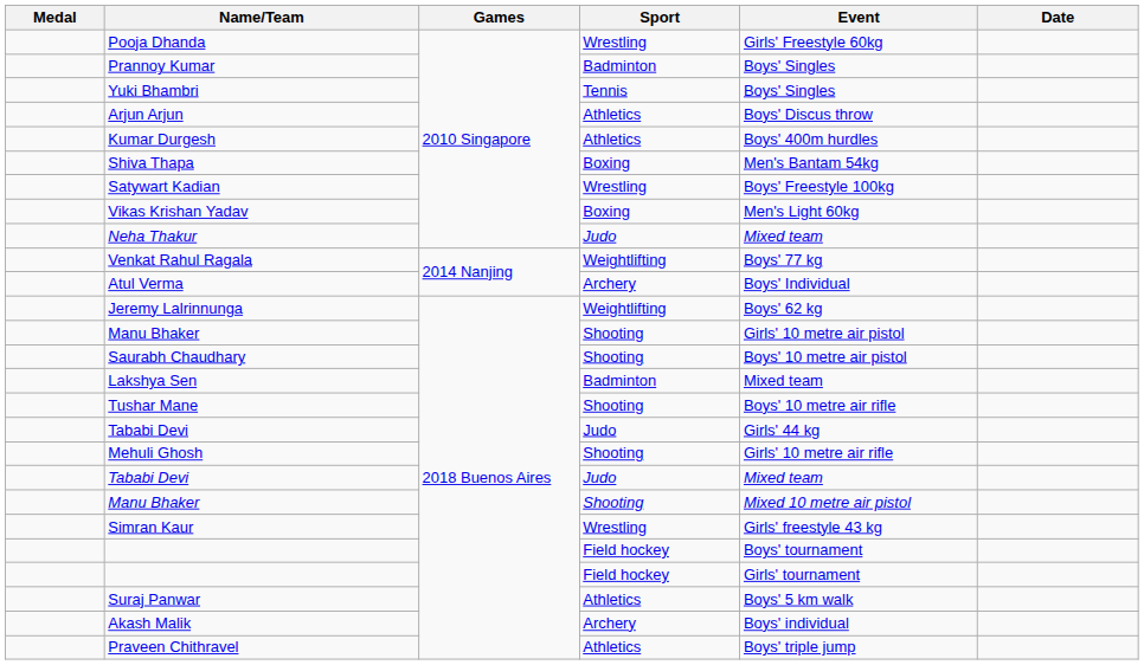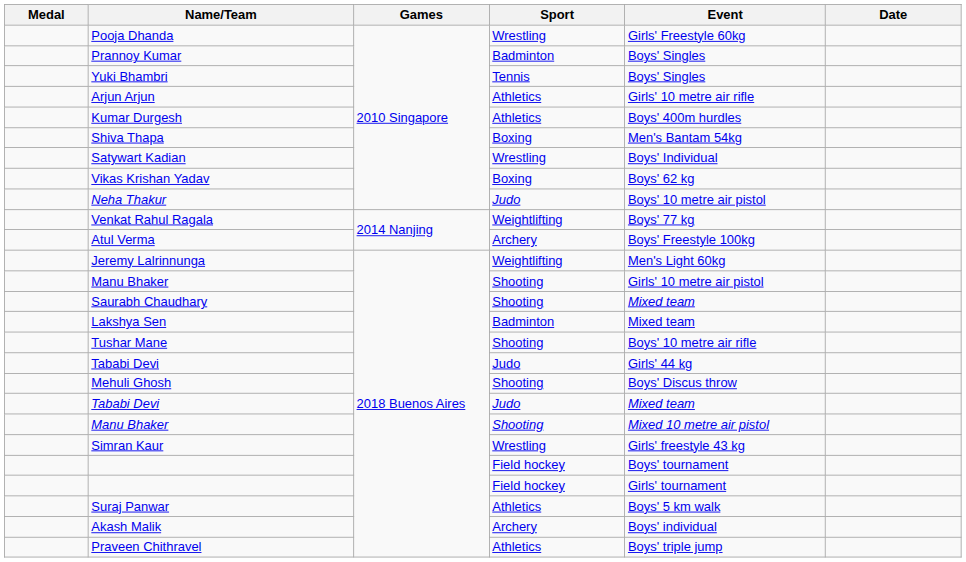Arjun Arjun | Event: Boys' Discus throw -> Girls' 10 metre air rifle
Satywart Kadian | Event: Boys' Freestyle 100kg -> Boys' Individual
Vikas Krishan Yadav | Event: Men's Light 60kg -> Boys' 62 kg
Neha Thakur | Event: Mixed team -> Boys' 10 metre air pistol
Atul Verma | Event: Boys' Individual -> Boys' Freestyle 100kg
Jeremy Lalrinnunga | Event: Boys' 62 kg -> Men's Light 60kg
Saurabh Chaudhary | Event: Boys' 10 metre air pistol -> Mixed team
Mehuli Ghosh | Event: Girls' 10 metre air rifle -> Boys' Discus throw
